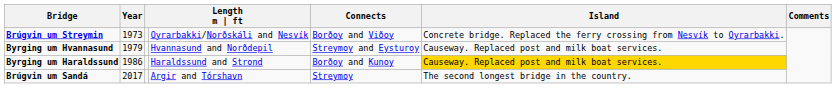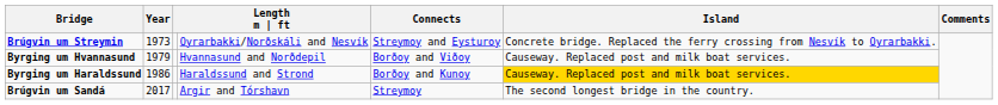Brúgvin um Streymin | Connects: Borðoy and Viðoy -> Streymoy and Eysturoy
Byrging um Hvannasund | Connects: Streymoy and Eysturoy -> Borðoy and Viðoy
